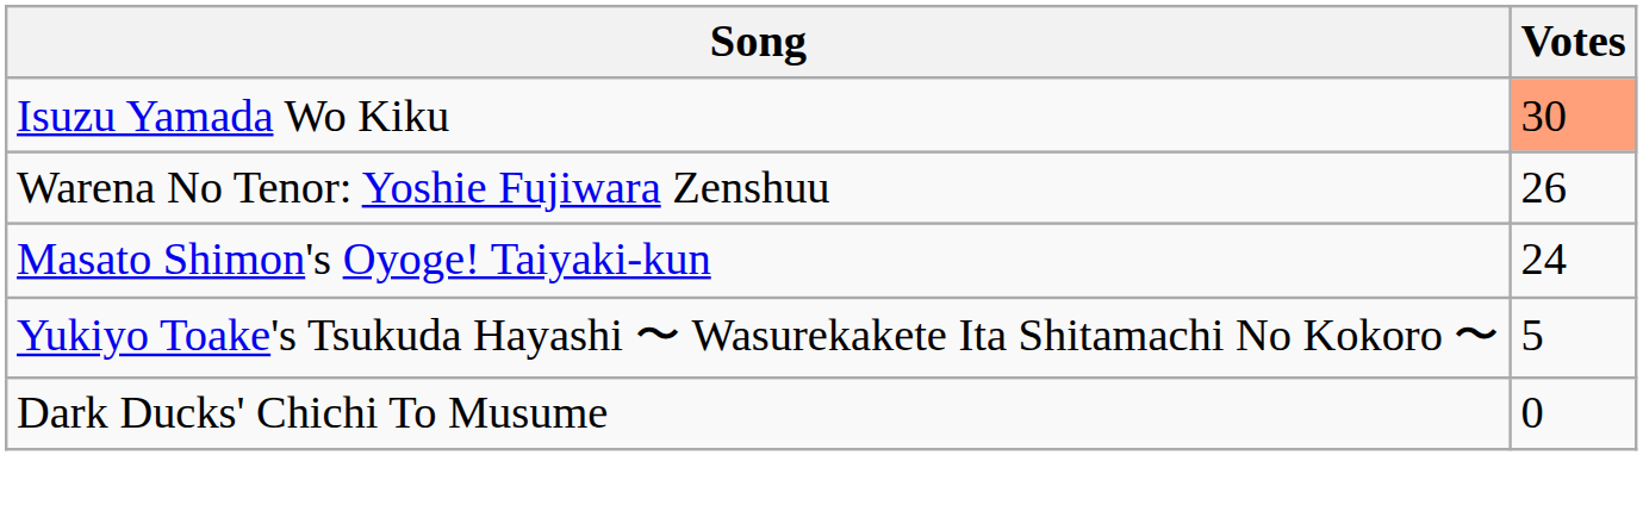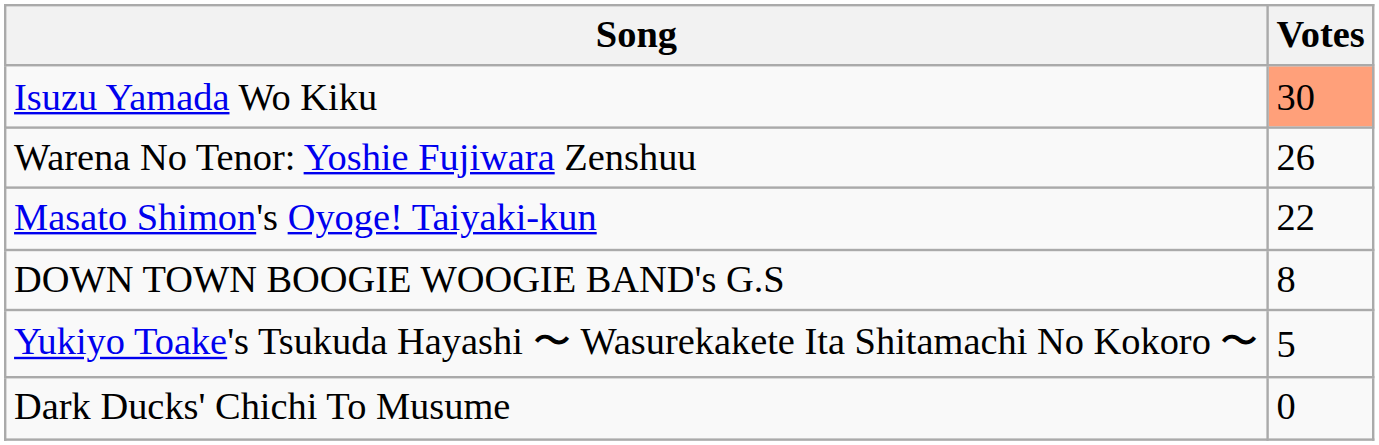Masato Shimon's Oyoge! Taiyaki-kun | Votes: 24 -> 22
+ row: DOWN TOWN BOOGIE WOOGIE BAND's G.S | 8
